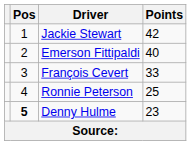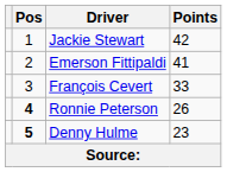Emerson Fittipaldi | Points: 40 -> 41
Ronnie Peterson | Pos: normal -> bold
Ronnie Peterson | Points: 25 -> 26
